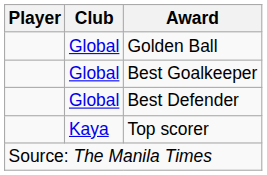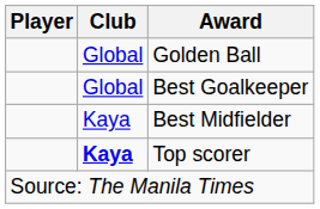- row: Global | Best Defender
+ row: Kaya | Best Midfielder
Top scorer | Club: normal -> bold
